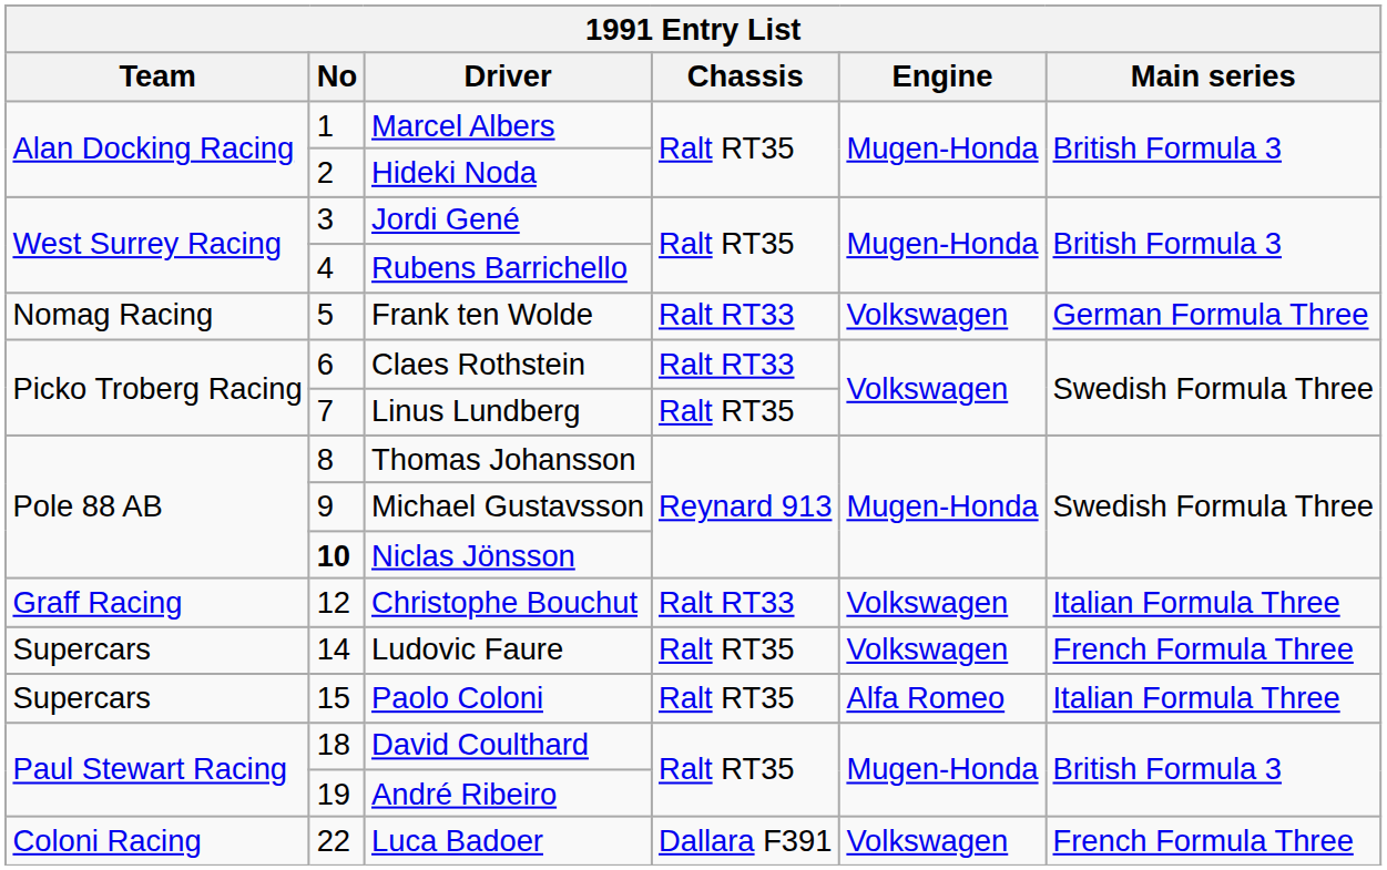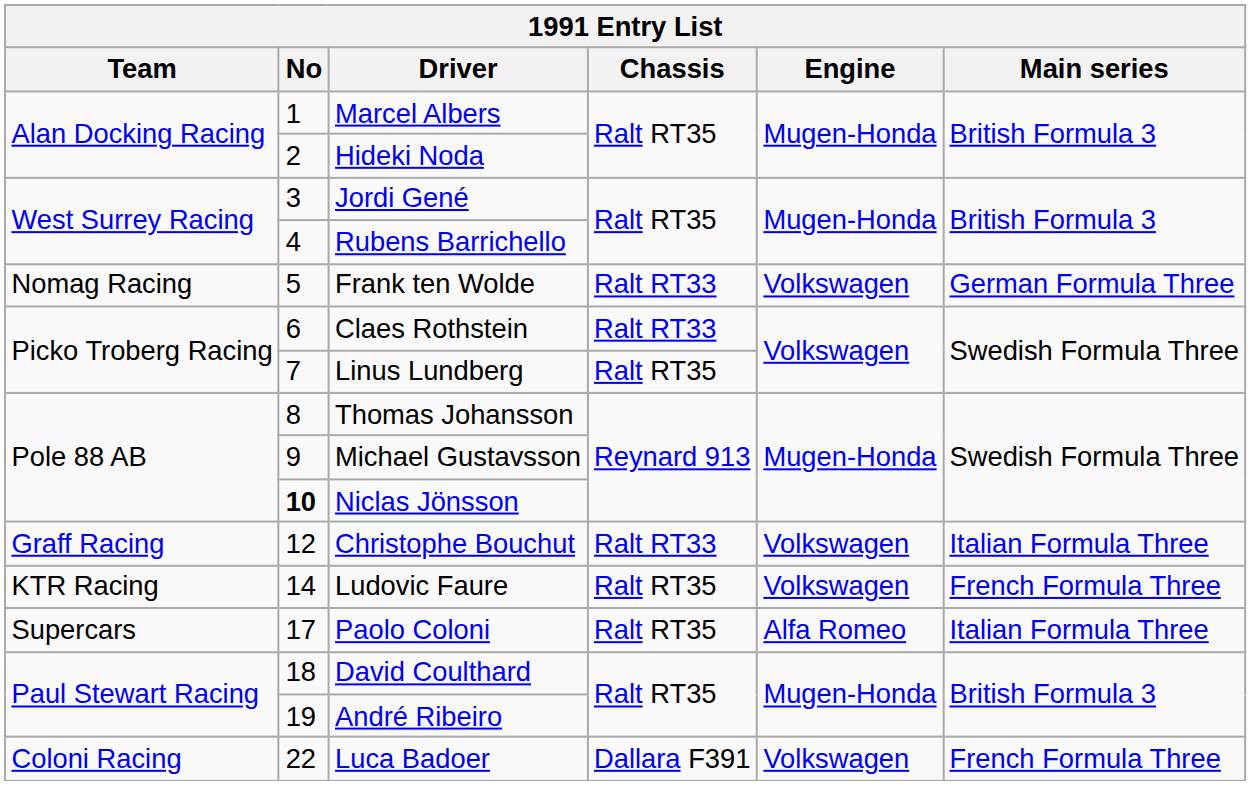Ludovic Faure | Team: Supercars -> KTR Racing
Paolo Coloni | No: 15 -> 17
